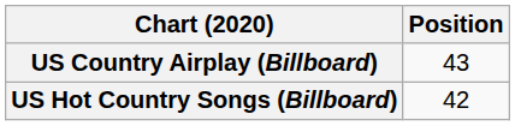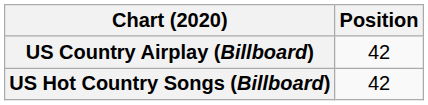US Country Airplay (Billboard) | Position: 43 -> 42
